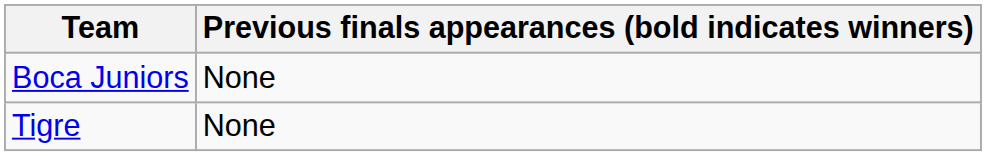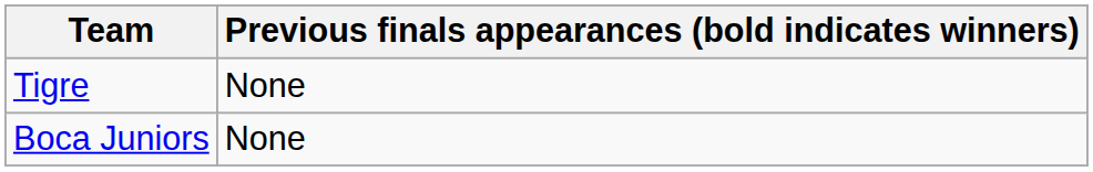rows swapped: Tigre <-> Boca Juniors
